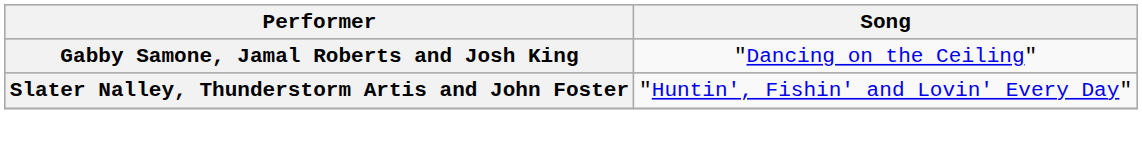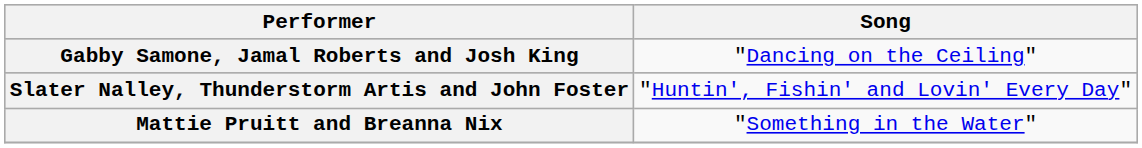+ row: Mattie Pruitt and Breanna Nix | "Something in the Water"
